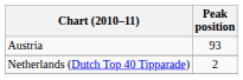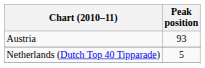Netherlands (Dutch Top 40 Tipparade) | Peak position: 2 -> 5
